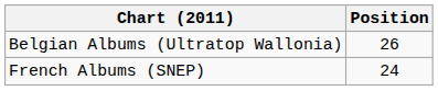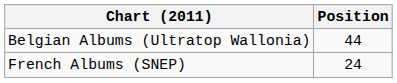Belgian Albums (Ultratop Wallonia) | Position: 26 -> 44
